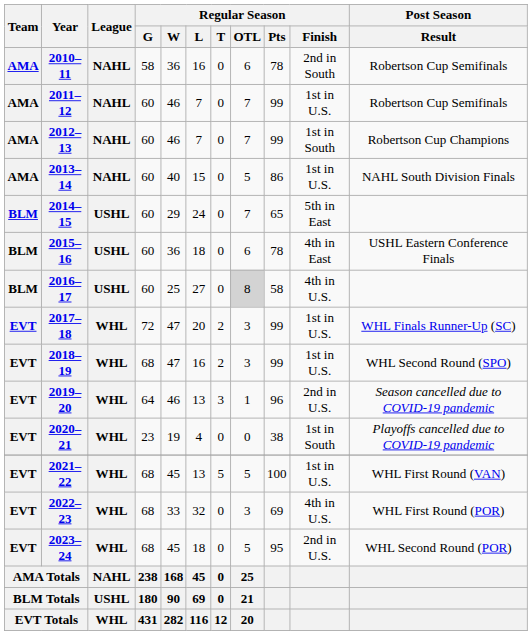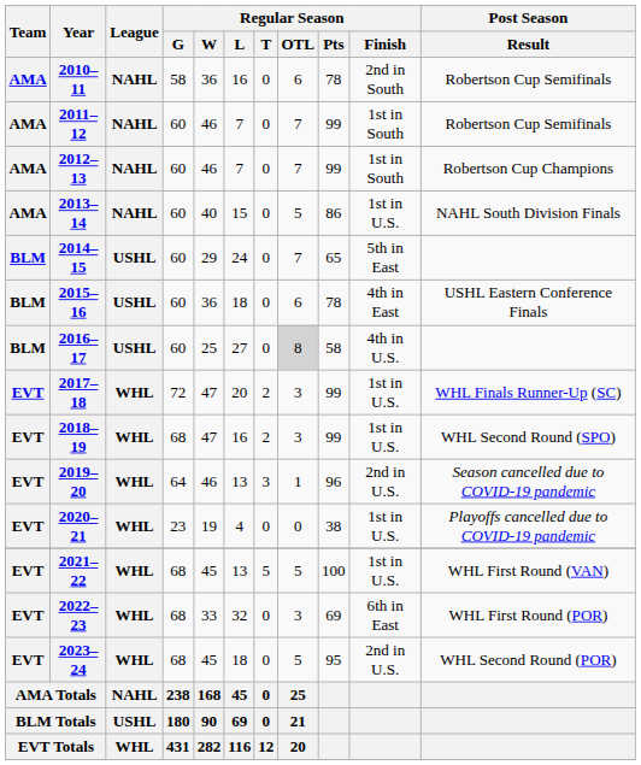2011–12 | Regular Season / Finish: 1st in U.S. -> 1st in South
2020–21 | Regular Season / Finish: 1st in South -> 1st in U.S.
2022–23 | Regular Season / Finish: 4th in U.S. -> 6th in East
